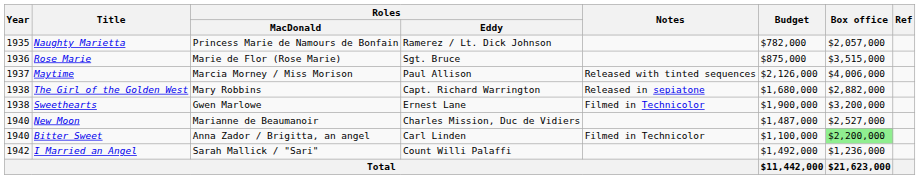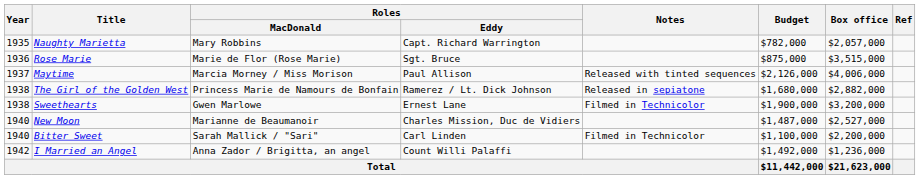Naughty Marietta | Roles / MacDonald: Princess Marie de Namours de Bonfain -> Mary Robbins
Naughty Marietta | Roles / Eddy: Ramerez / Lt. Dick Johnson -> Capt. Richard Warrington
The Girl of the Golden West | Roles / MacDonald: Mary Robbins -> Princess Marie de Namours de Bonfain
The Girl of the Golden West | Roles / Eddy: Capt. Richard Warrington -> Ramerez / Lt. Dick Johnson
Bitter Sweet | Roles / MacDonald: Anna Zador / Brigitta, an angel -> Sarah Mallick / "Sari"
Bitter Sweet | Box office: lightgreen background -> no background
I Married an Angel | Roles / MacDonald: Sarah Mallick / "Sari" -> Anna Zador / Brigitta, an angel
